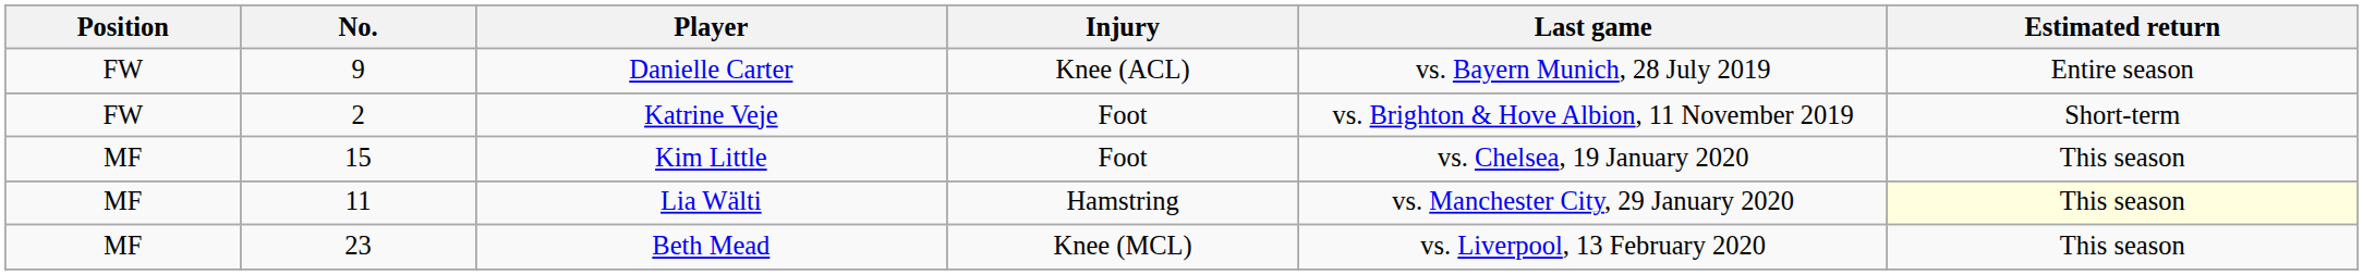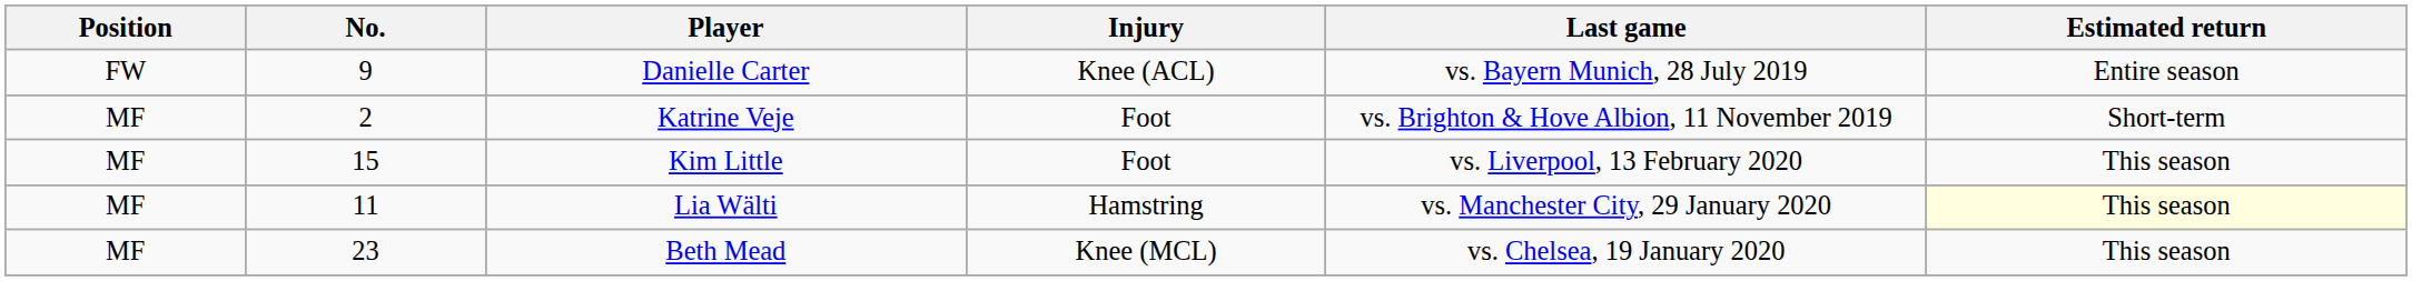Katrine Veje | Position: FW -> MF
Kim Little | Last game: vs. Chelsea, 19 January 2020 -> vs. Liverpool, 13 February 2020
Beth Mead | Last game: vs. Liverpool, 13 February 2020 -> vs. Chelsea, 19 January 2020
